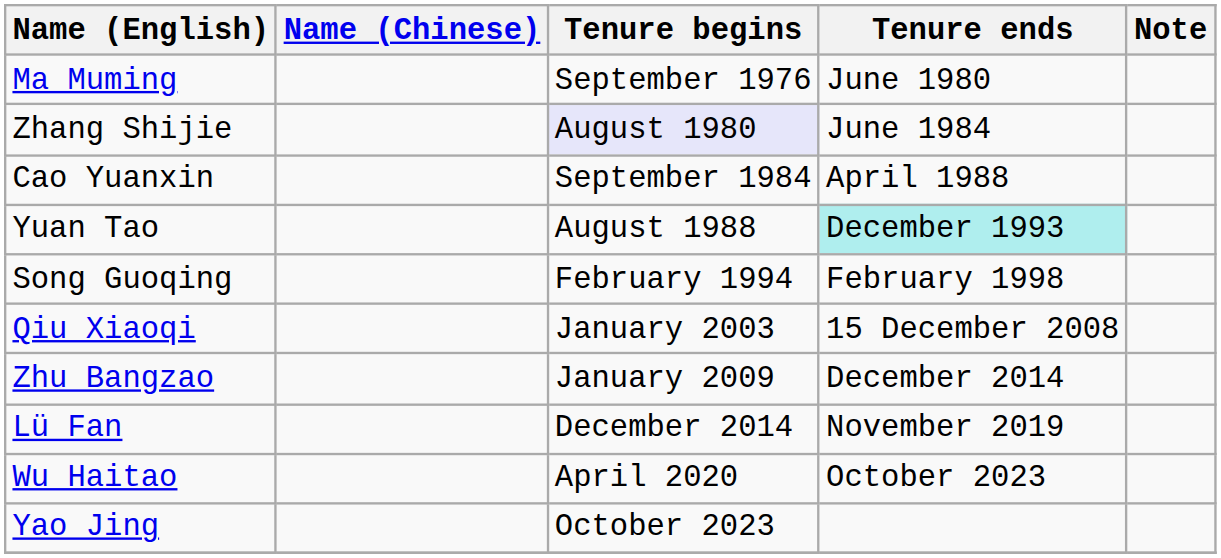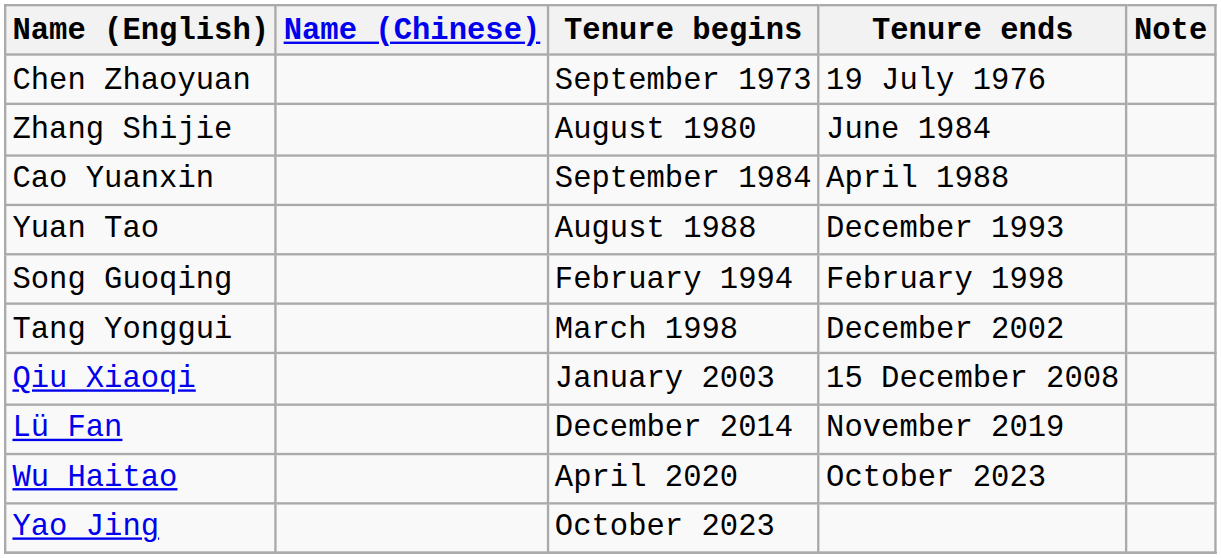+ row: Chen Zhaoyuan | September 1973 | 19 July 1976
- row: Ma Muming | September 1976 | June 1980
Zhang Shijie | Tenure begins: lavender background -> no background
Yuan Tao | Tenure ends: paleturquoise background -> no background
+ row: Tang Yonggui | March 1998 | December 2002
- row: Zhu Bangzao | January 2009 | December 2014
